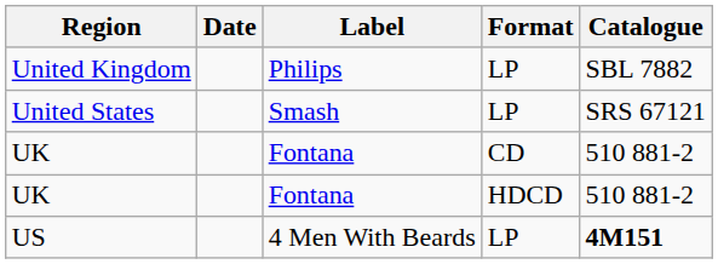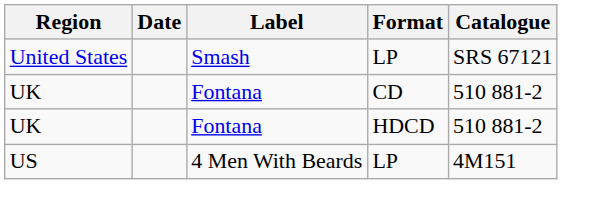- row: United Kingdom | Philips | LP | SBL 7882
US | Catalogue: bold -> normal
